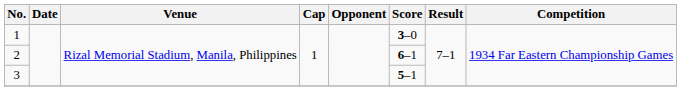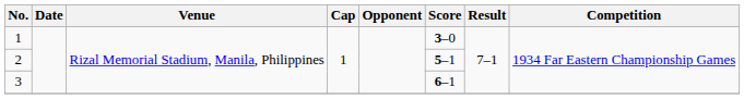2 | Score: 6–1 -> 5–1
3 | Score: 5–1 -> 6–1
